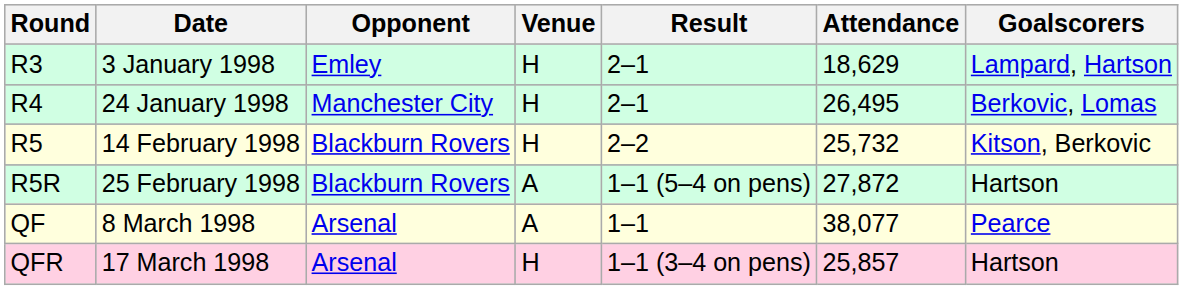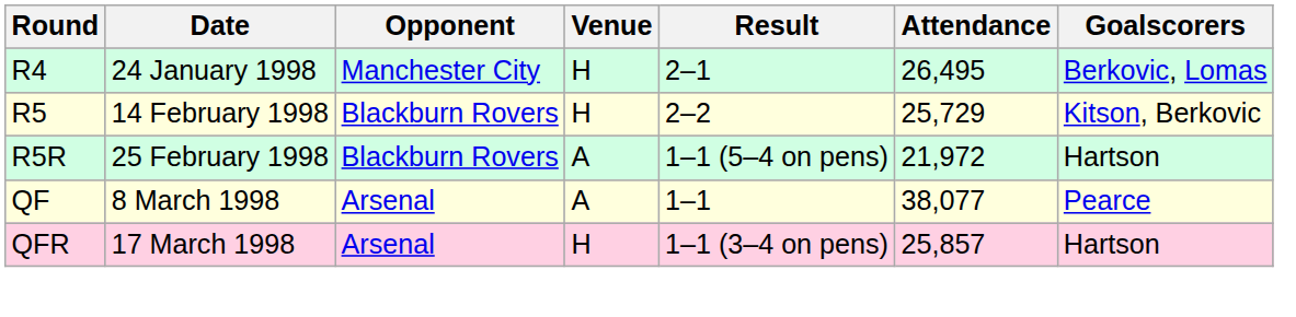- row: R3 | 3 January 1998 | Emley | H | 2–1 | 18,629 | Lampard, Hartson
R5 | Attendance: 25,732 -> 25,729
R5R | Attendance: 27,872 -> 21,972
